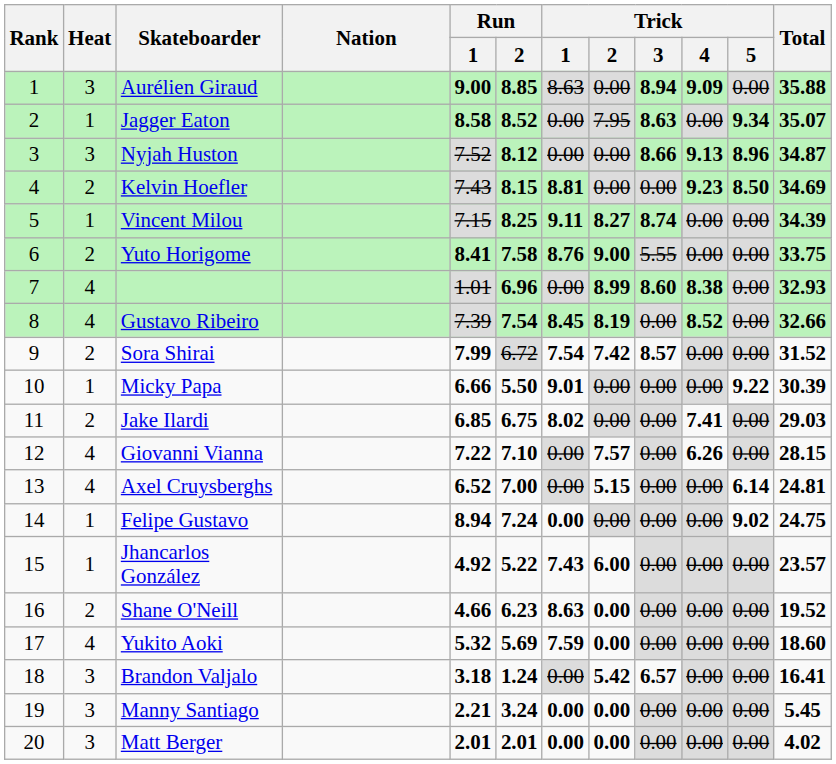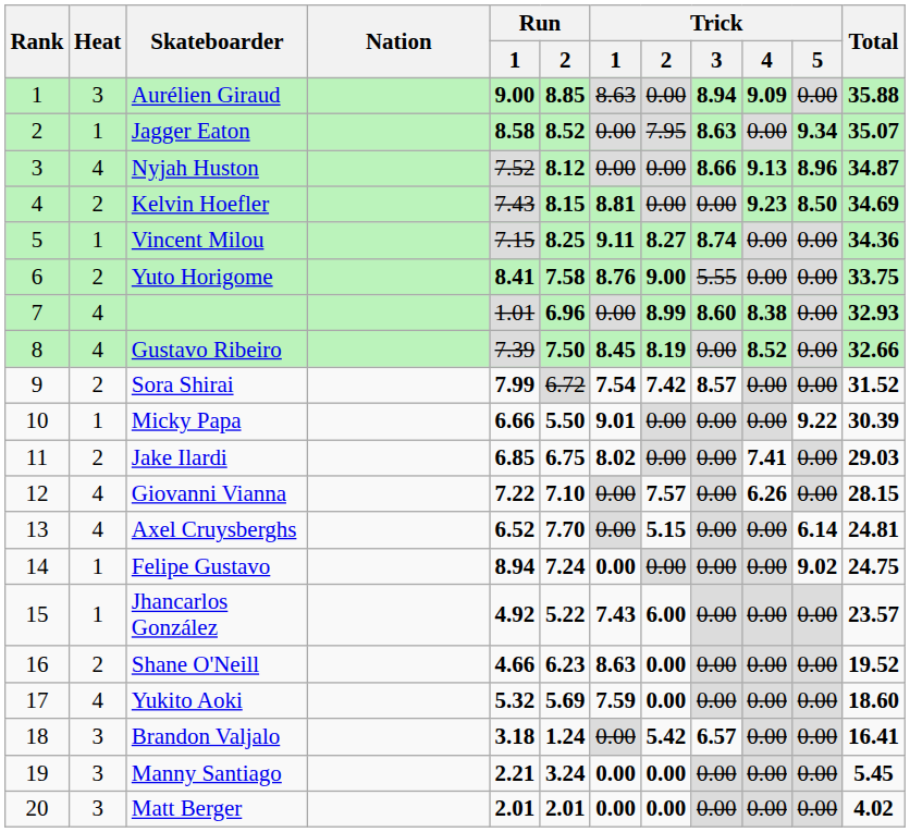Nyjah Huston | Heat: 3 -> 4
Vincent Milou | Total: 34.39 -> 34.36
Gustavo Ribeiro | Run / 2: 7.54 -> 7.50
Axel Cruysberghs | Run / 2: 7.00 -> 7.70
